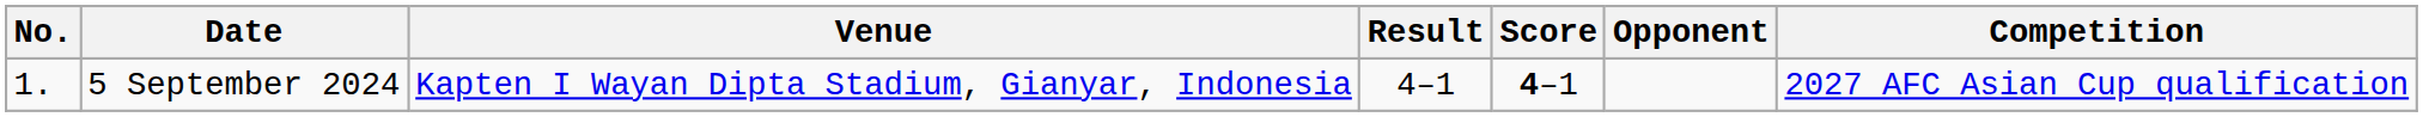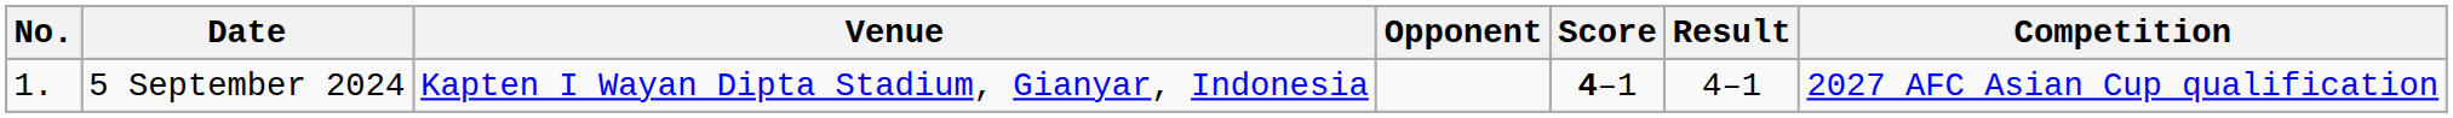columns swapped: Opponent <-> Result
